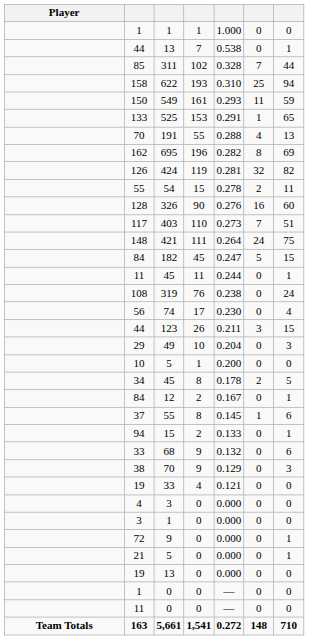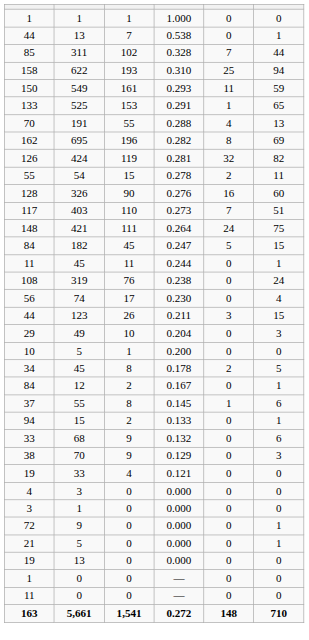- column: Player | Team Totals
